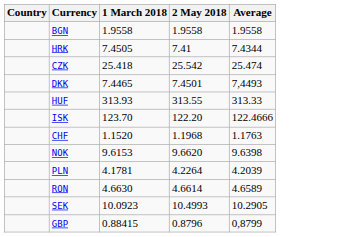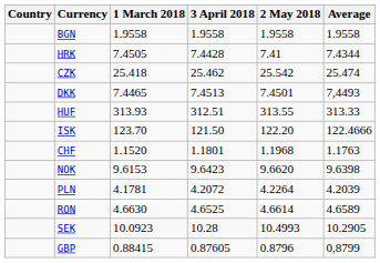+ column: 3 April 2018 | 1.9558 | 7.4428 | 25.462 | 7.4513 | 312.51 | 121.50 | 1.1801 | 9.6423 | 4.2072 | 4.6525 | 10.28 | 0.87605
